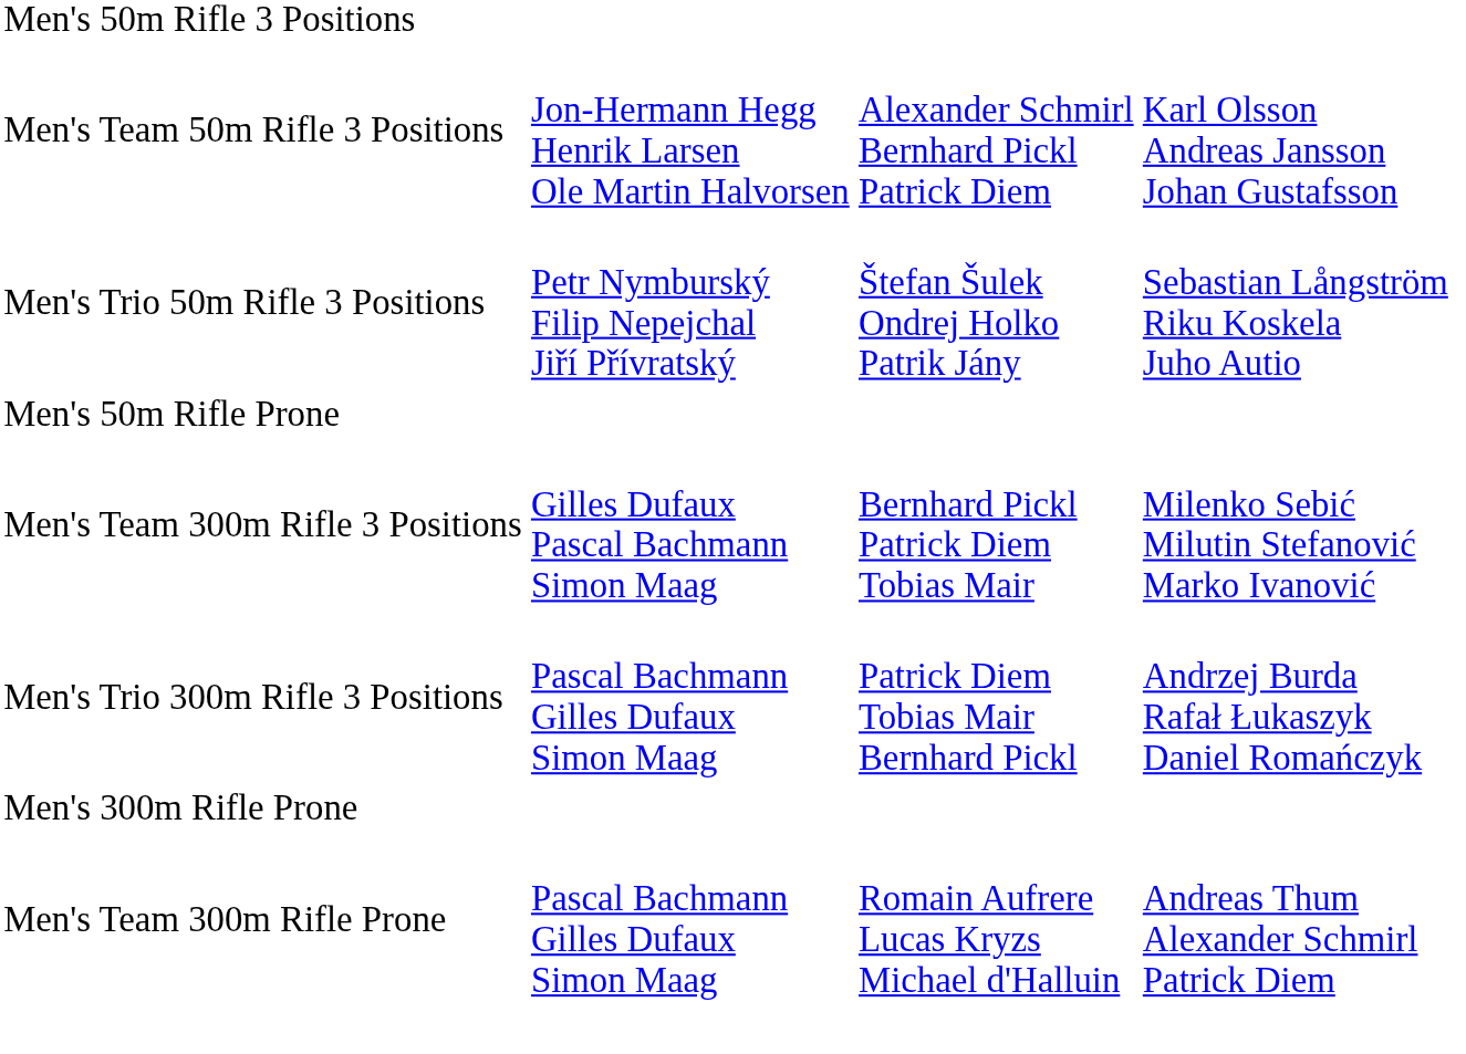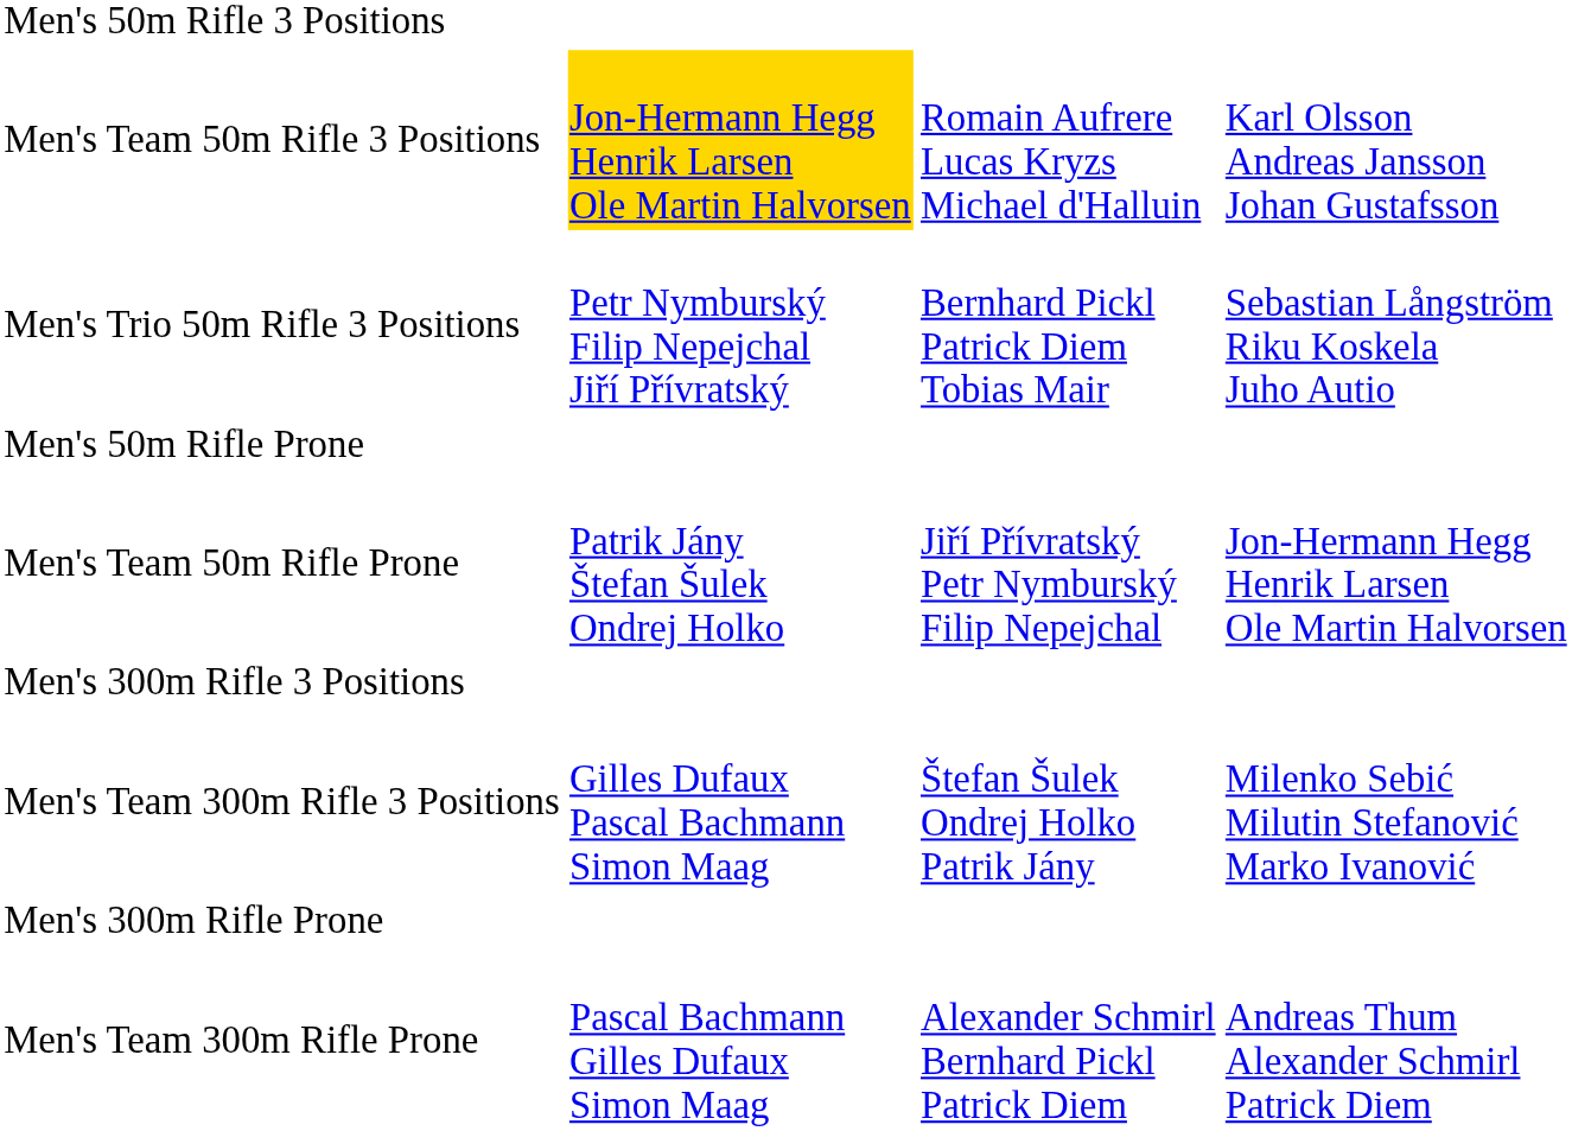Men's Team 50m Rifle 3 Positions | column 2: no background -> gold background
Men's Team 50m Rifle 3 Positions | column 3: Alexander Schmirl Bernhard Pickl Patrick Diem -> Romain Aufrere Lucas Kryzs Michael d'Halluin
Men's Trio 50m Rifle 3 Positions | column 3: Štefan Šulek Ondrej Holko Patrik Jány -> Bernhard Pickl Patrick Diem Tobias Mair
+ row: Men's Team 50m Rifle Prone | Patrik Jány Štefan Šulek Ondrej Holko | Jiří Přívratský Petr Nymburský Filip Nepejchal | Jon-Hermann Hegg Henrik Larsen Ole Martin Halvorsen
+ row: Men's 300m Rifle 3 Positions
Men's Team 300m Rifle 3 Positions | column 3: Bernhard Pickl Patrick Diem Tobias Mair -> Štefan Šulek Ondrej Holko Patrik Jány
- row: Men's Trio 300m Rifle 3 Positions | Pascal Bachmann Gilles Dufaux Simon Maag | Patrick Diem Tobias Mair Bernhard Pickl | Andrzej Burda Rafał Łukaszyk Daniel Romańczyk
Men's Team 300m Rifle Prone | column 3: Romain Aufrere Lucas Kryzs Michael d'Halluin -> Alexander Schmirl Bernhard Pickl Patrick Diem
